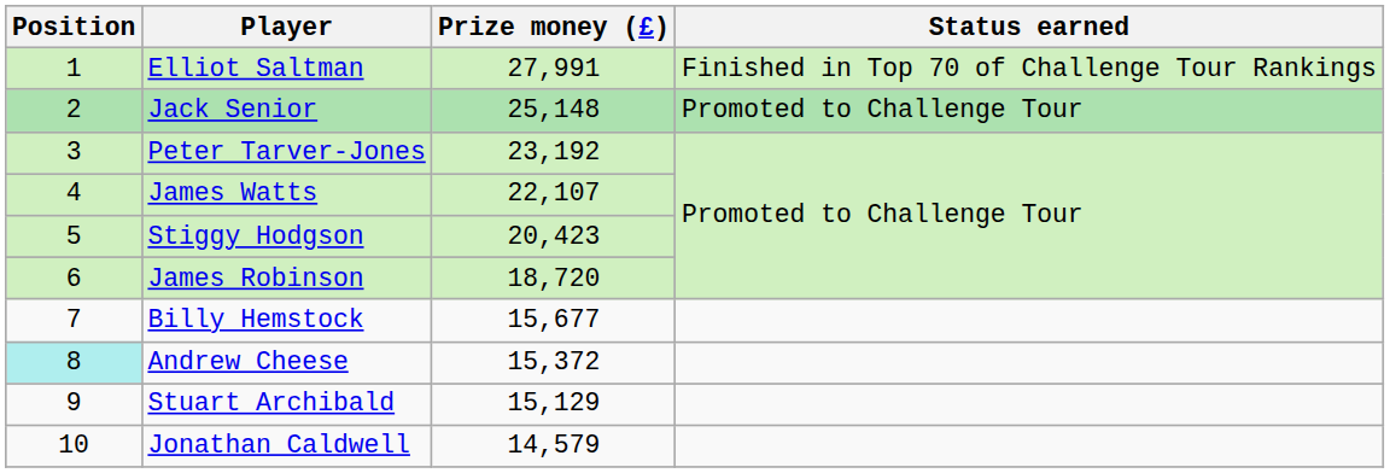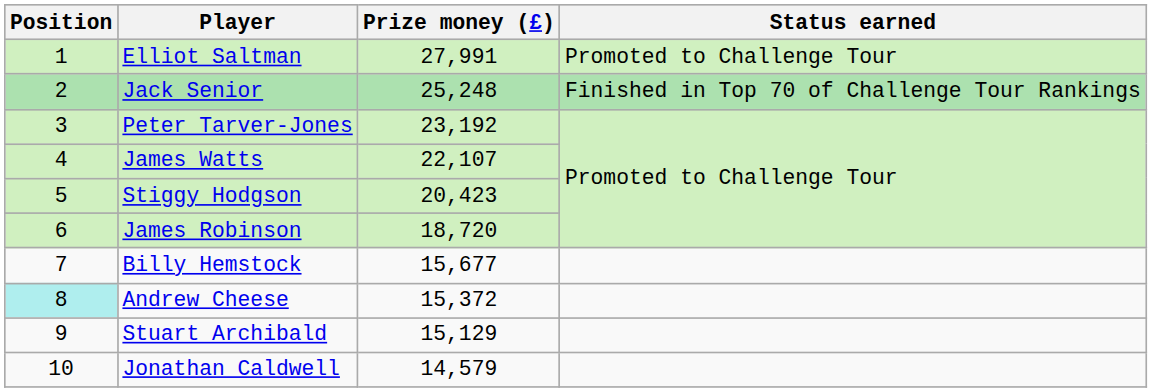Elliot Saltman | Status earned: Finished in Top 70 of Challenge Tour Rankings -> Promoted to Challenge Tour
Jack Senior | Prize money (£): 25,148 -> 25,248
Jack Senior | Status earned: Promoted to Challenge Tour -> Finished in Top 70 of Challenge Tour Rankings
